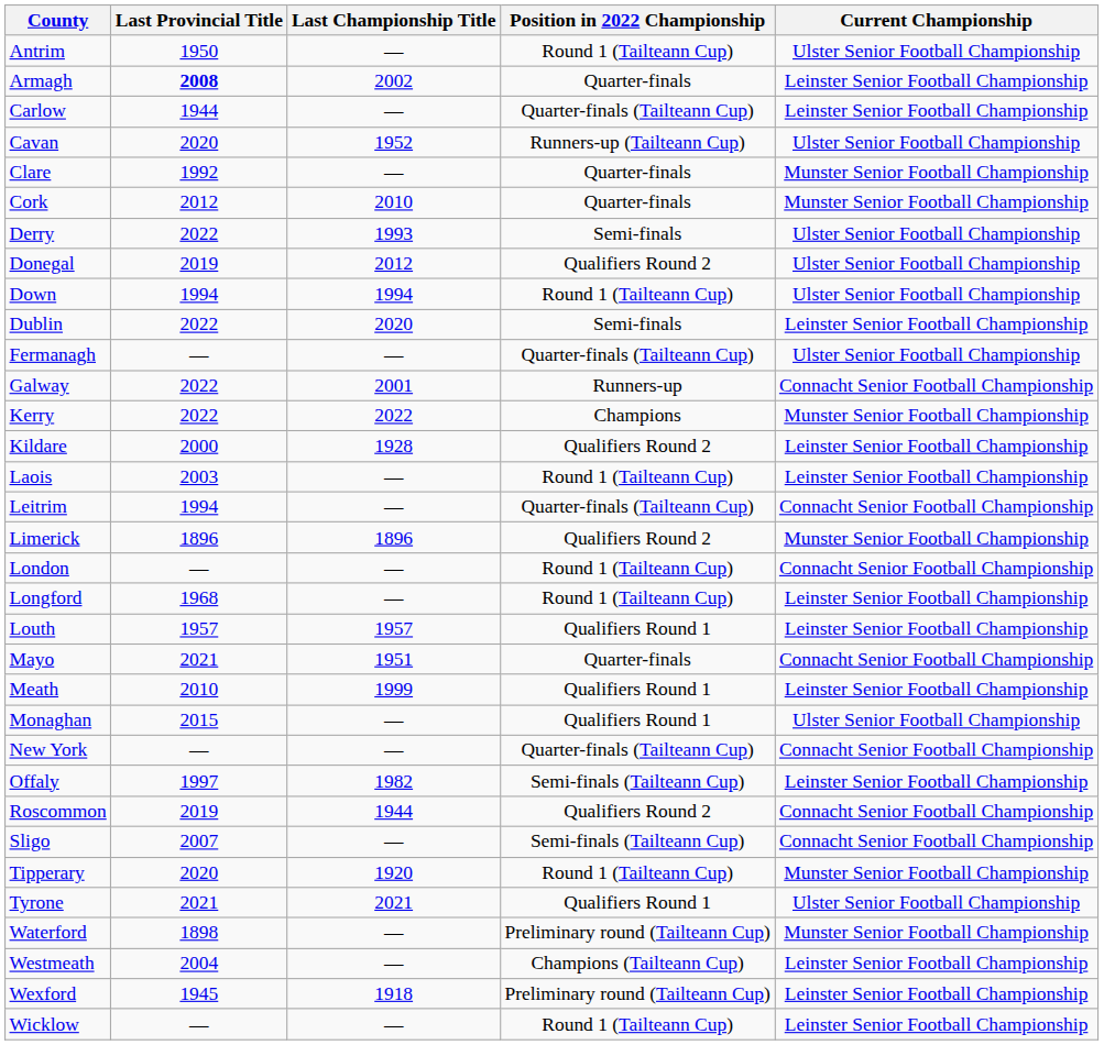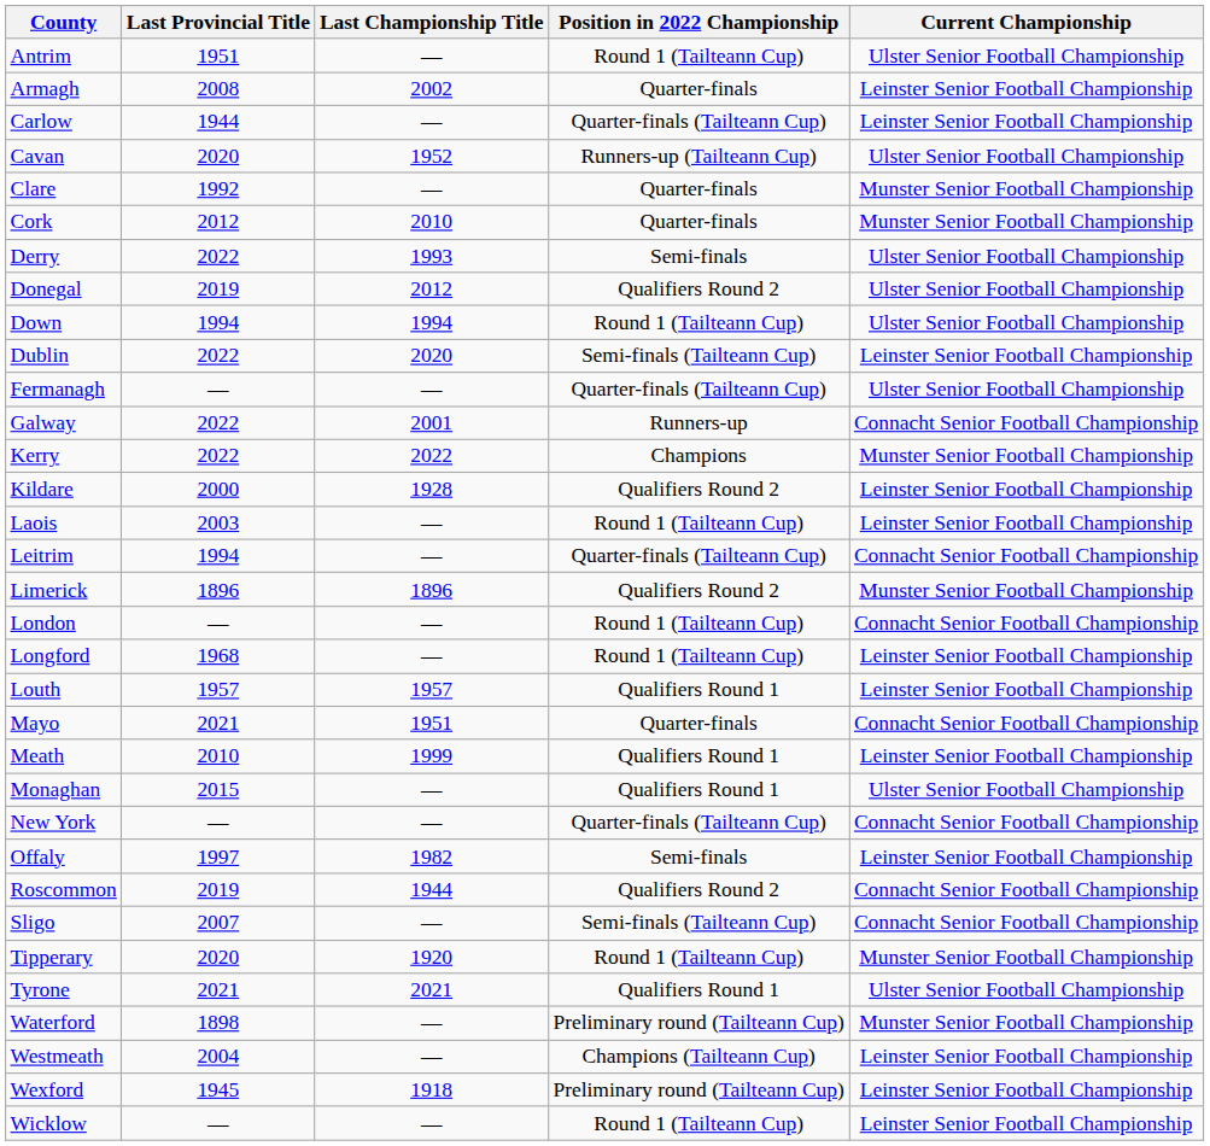Antrim | Last Provincial Title: 1950 -> 1951
Armagh | Last Provincial Title: bold -> normal
Dublin | Position in 2022 Championship: Semi-finals -> Semi-finals (Tailteann Cup)
Offaly | Position in 2022 Championship: Semi-finals (Tailteann Cup) -> Semi-finals
